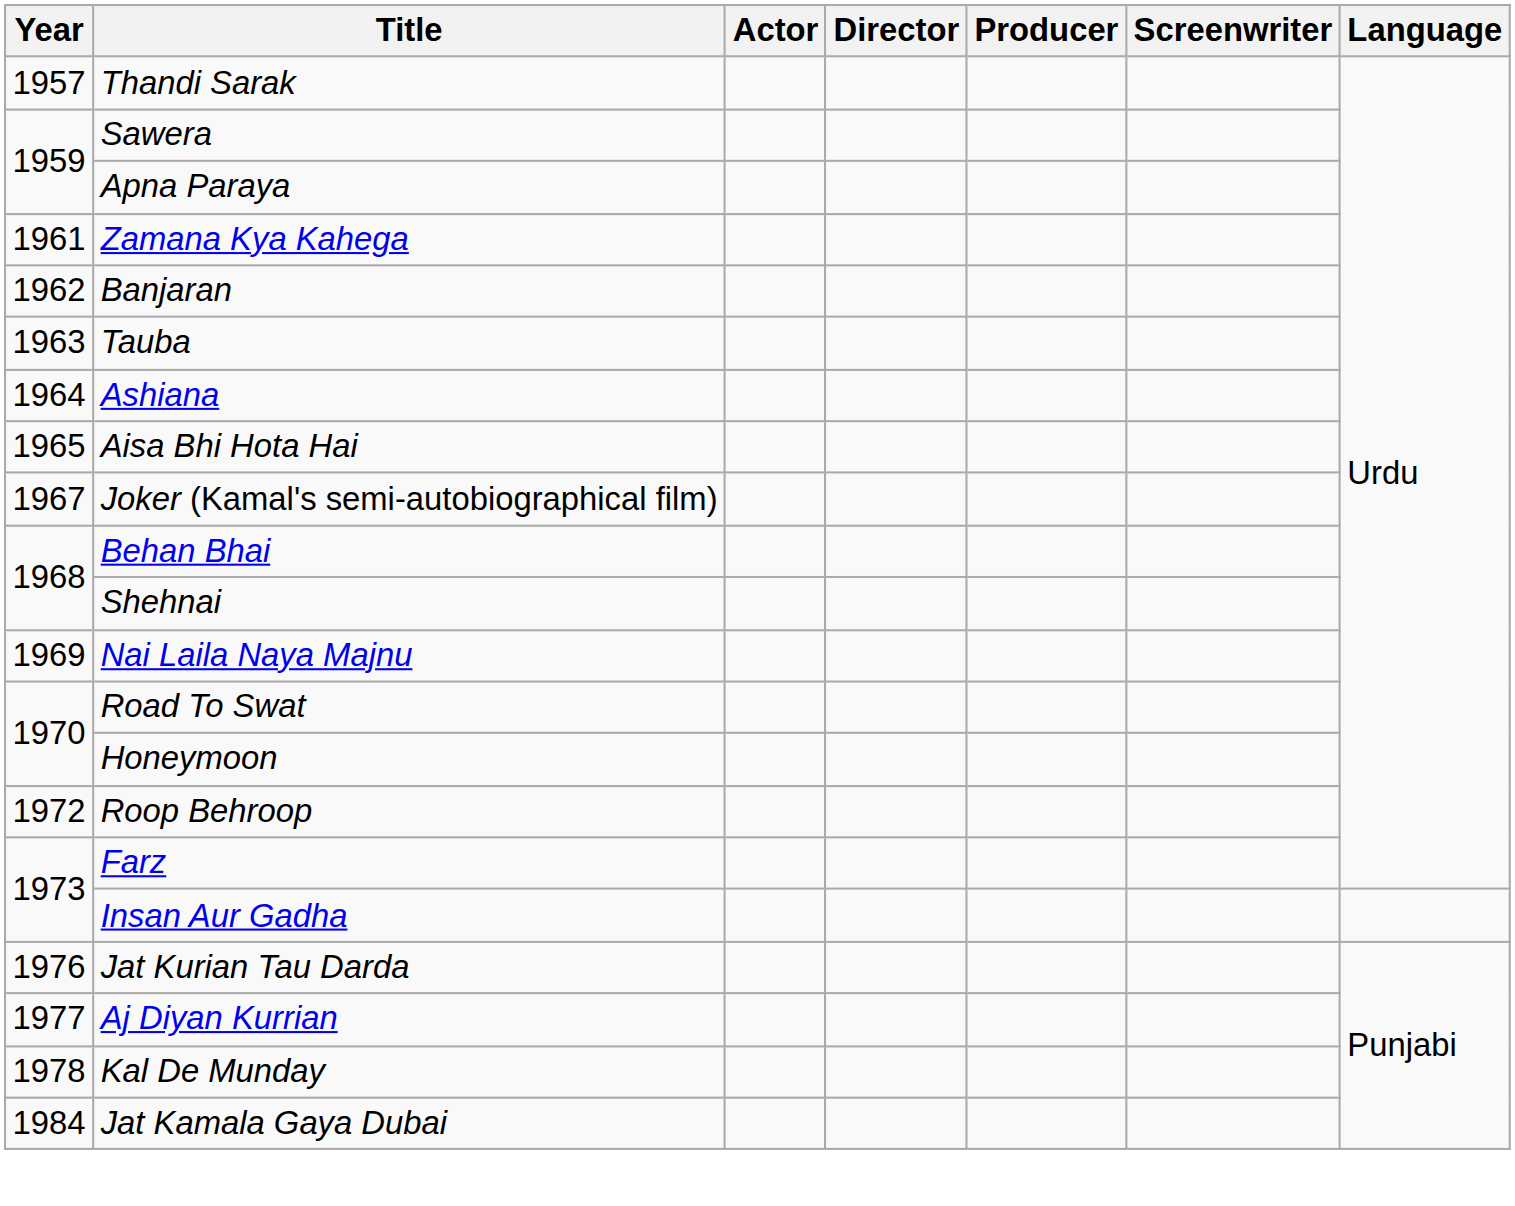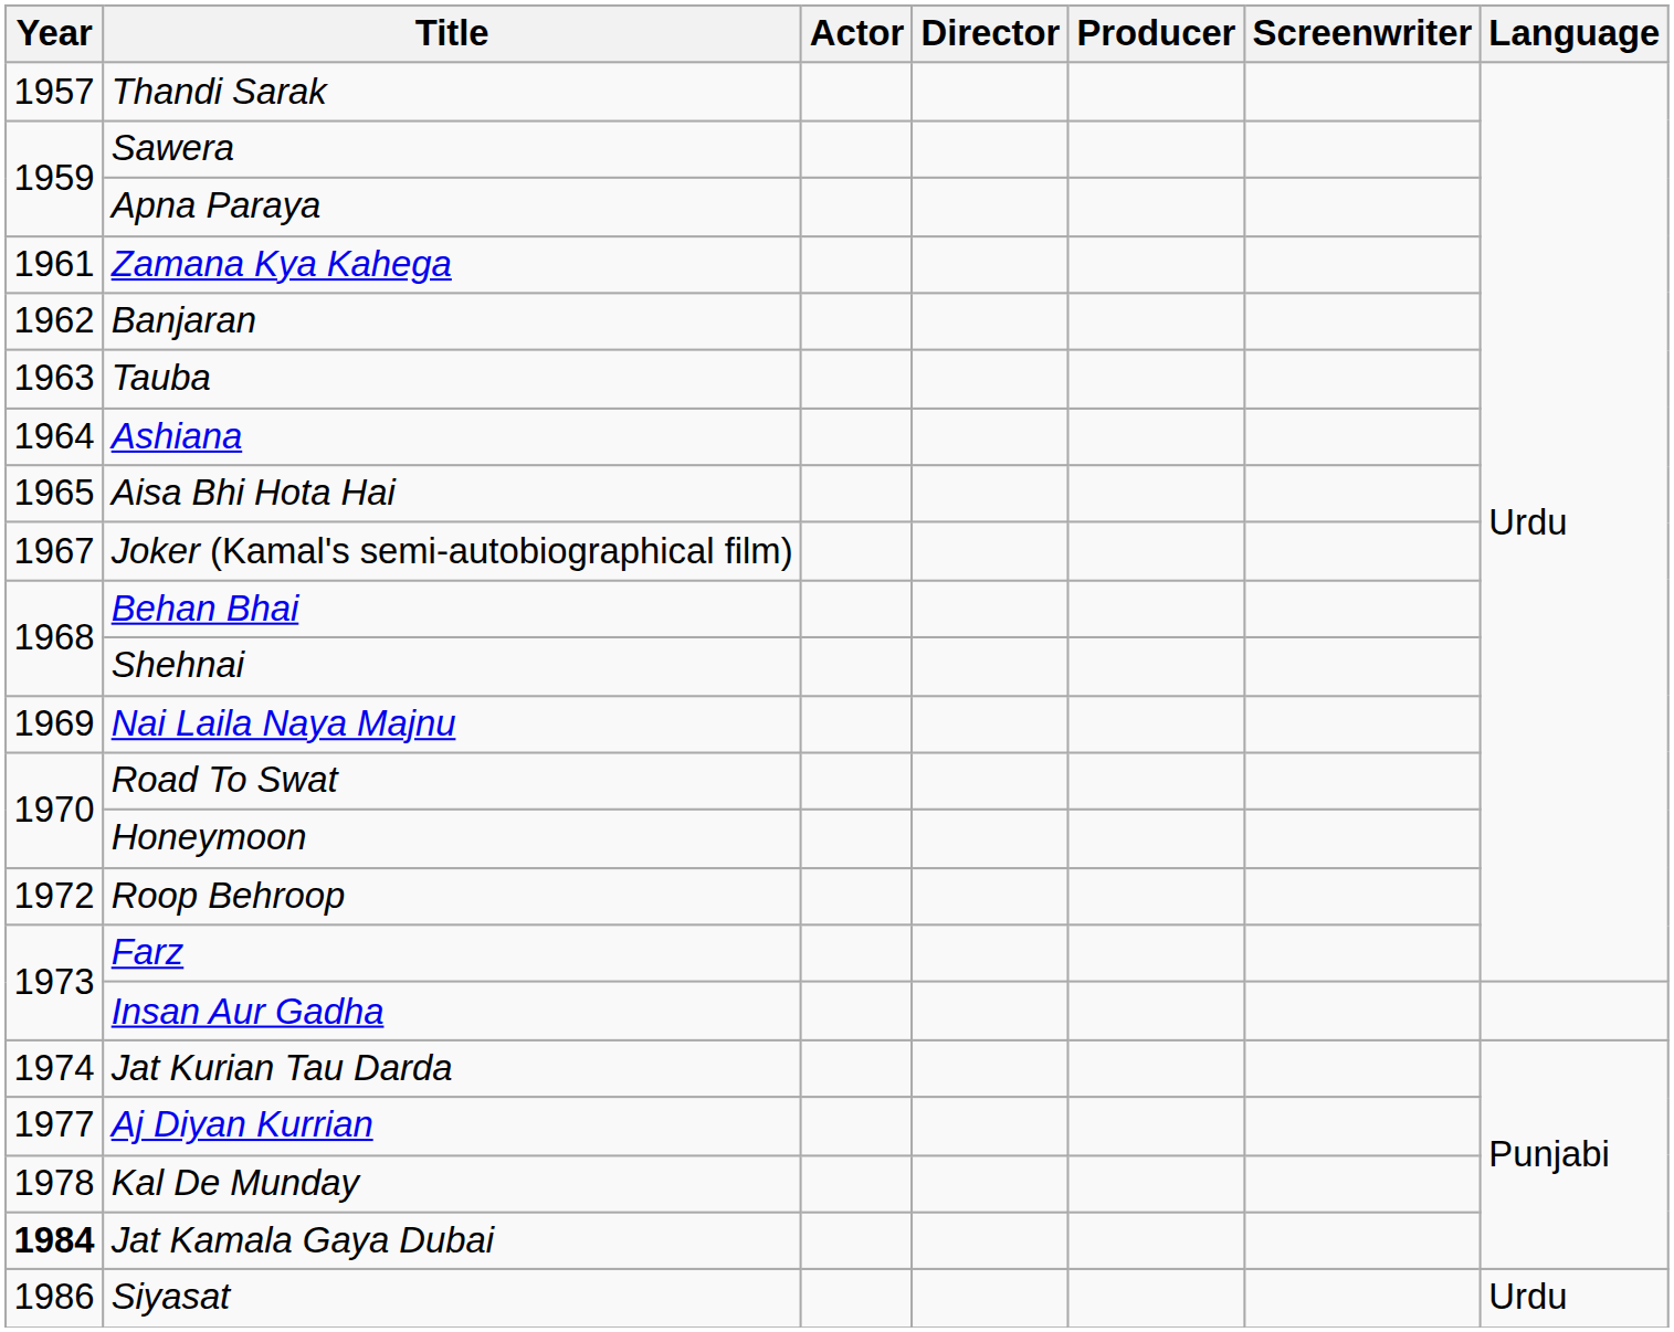Jat Kurian Tau Darda | Year: 1976 -> 1974
Jat Kamala Gaya Dubai | Year: normal -> bold
+ row: 1986 | Siyasat | Urdu
